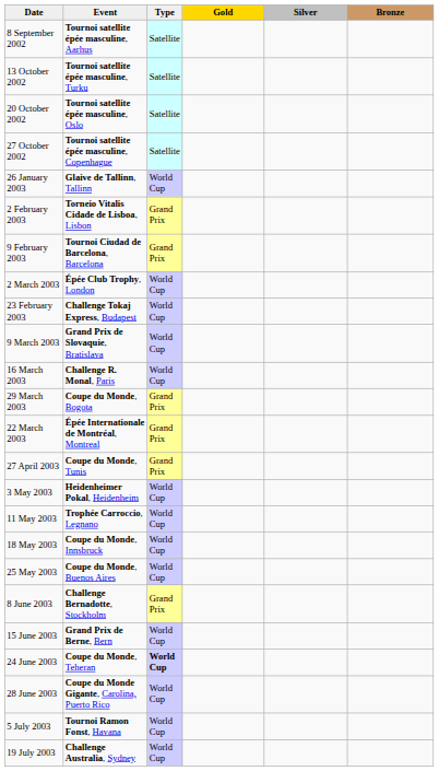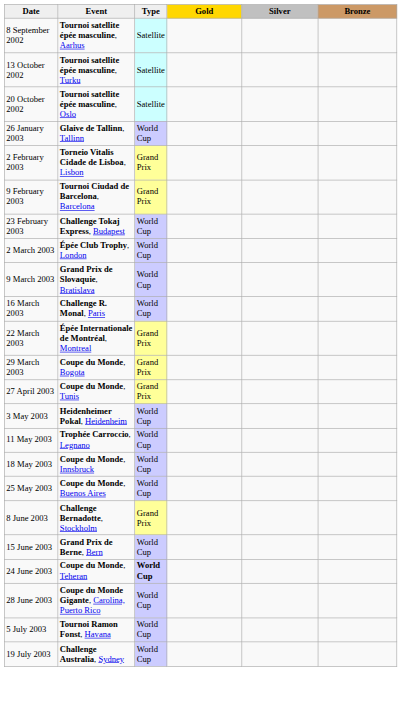- row: 27 October 2002 | Tournoi satellite épée masculine, Copenhague | Satellite
rows swapped: 23 February 2003 <-> 2 March 2003
rows swapped: 22 March 2003 <-> 29 March 2003
